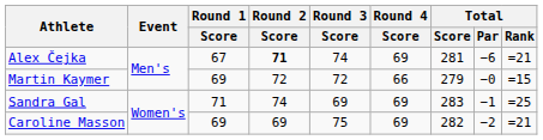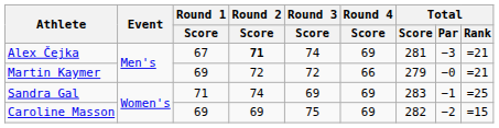Alex Čejka | Total / Par: −6 -> −3
Martin Kaymer | Total / Rank: =15 -> =21
Caroline Masson | Total / Rank: =21 -> =15
